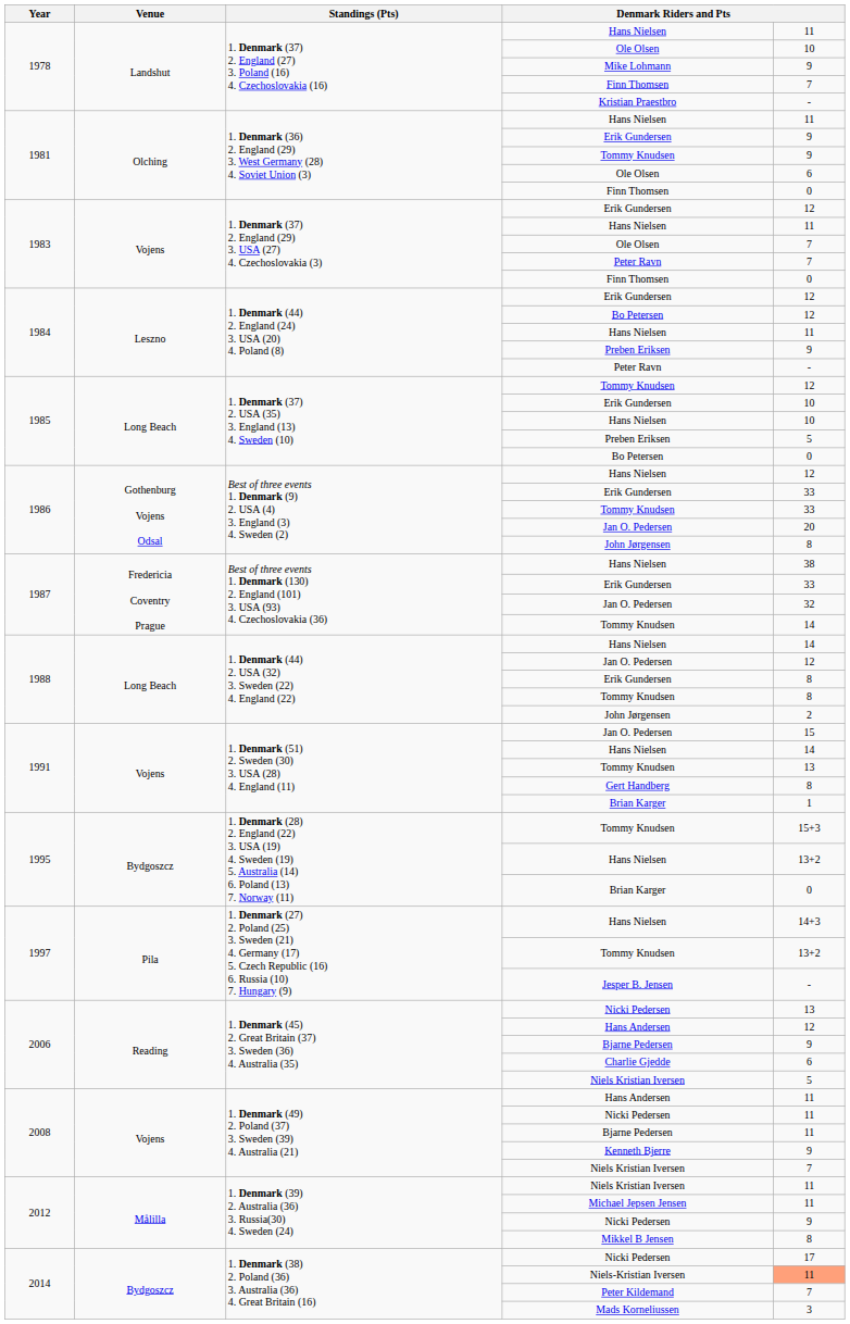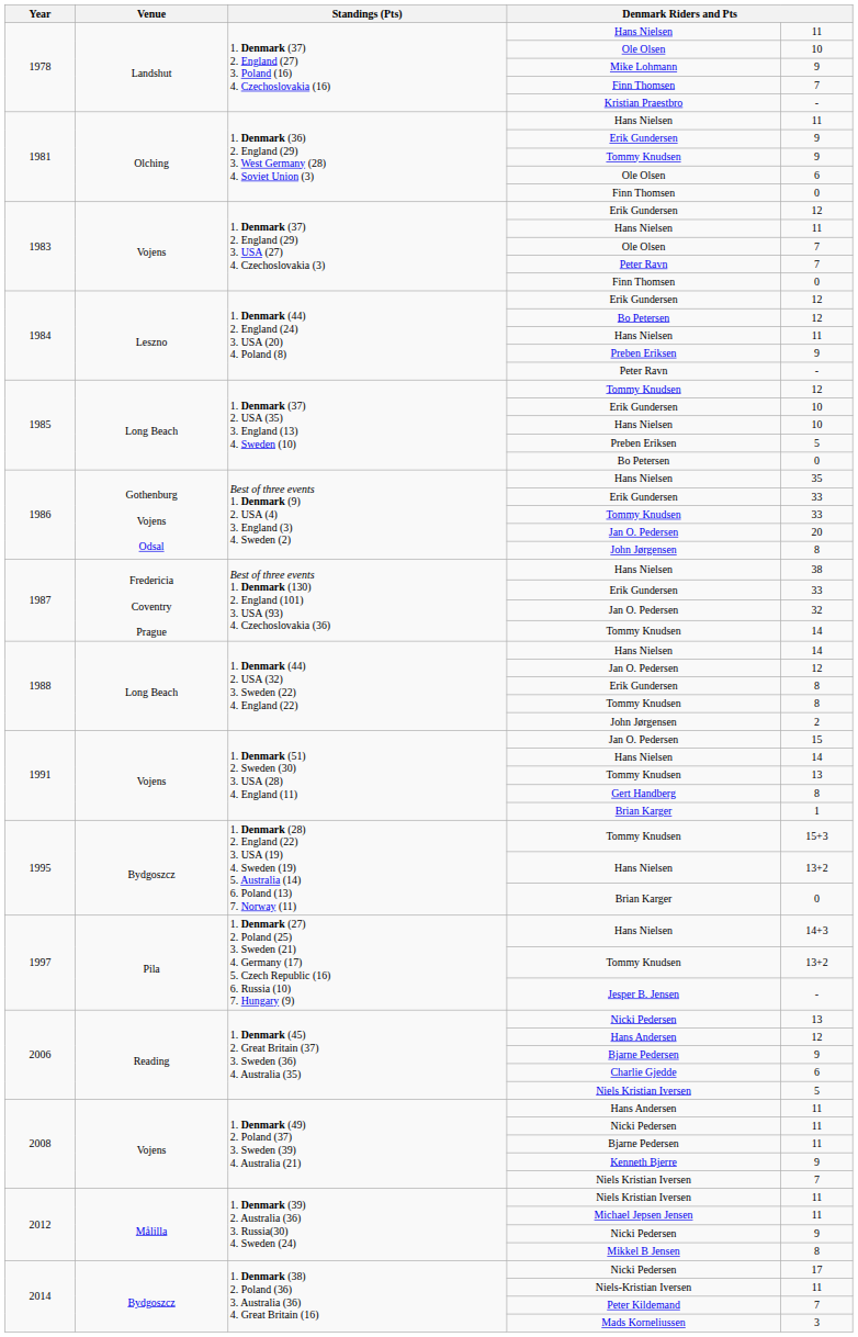1986 / Hans Nielsen | column 5: 12 -> 35
Niels-Kristian Iversen | column 5: lightsalmon background -> no background
